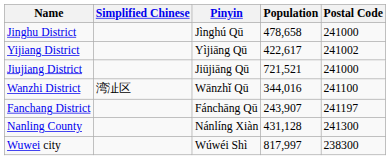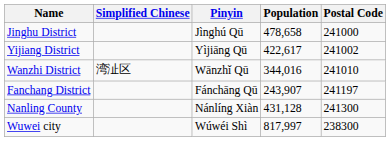- row: Jiujiang District | Jiūjiāng Qū | 721,521 | 241000
Wanzhi District | Postal Code: 241100 -> 241010
